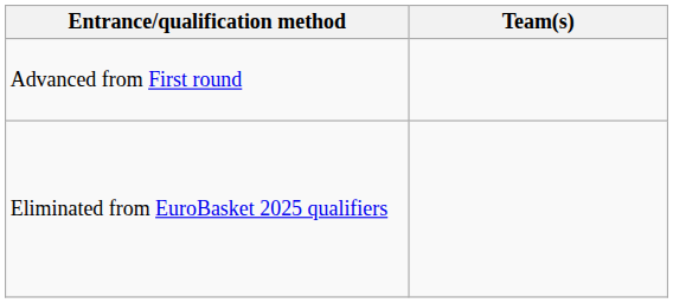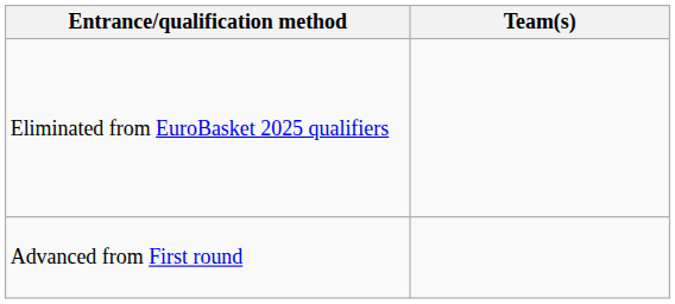rows swapped: Advanced from First round <-> Eliminated from EuroBasket 2025 qualifiers
